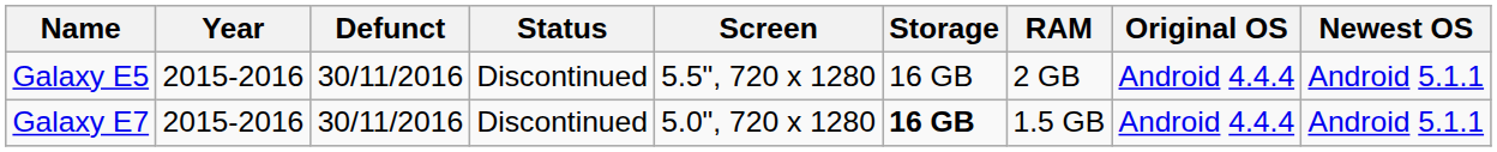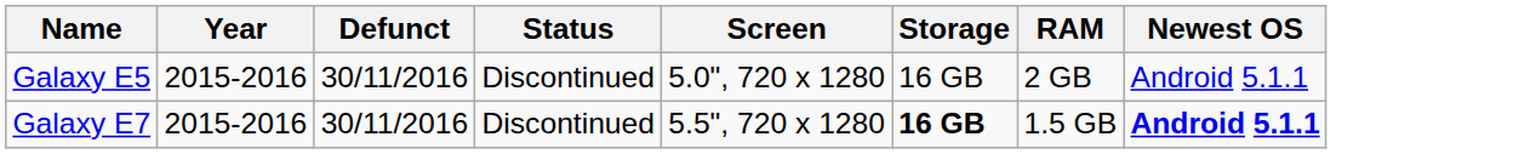- column: Original OS | Android 4.4.4 | Android 4.4.4
Galaxy E5 | Screen: 5.5", 720 x 1280 -> 5.0", 720 x 1280
Galaxy E7 | Screen: 5.0", 720 x 1280 -> 5.5", 720 x 1280
Galaxy E7 | Newest OS: normal -> bold
